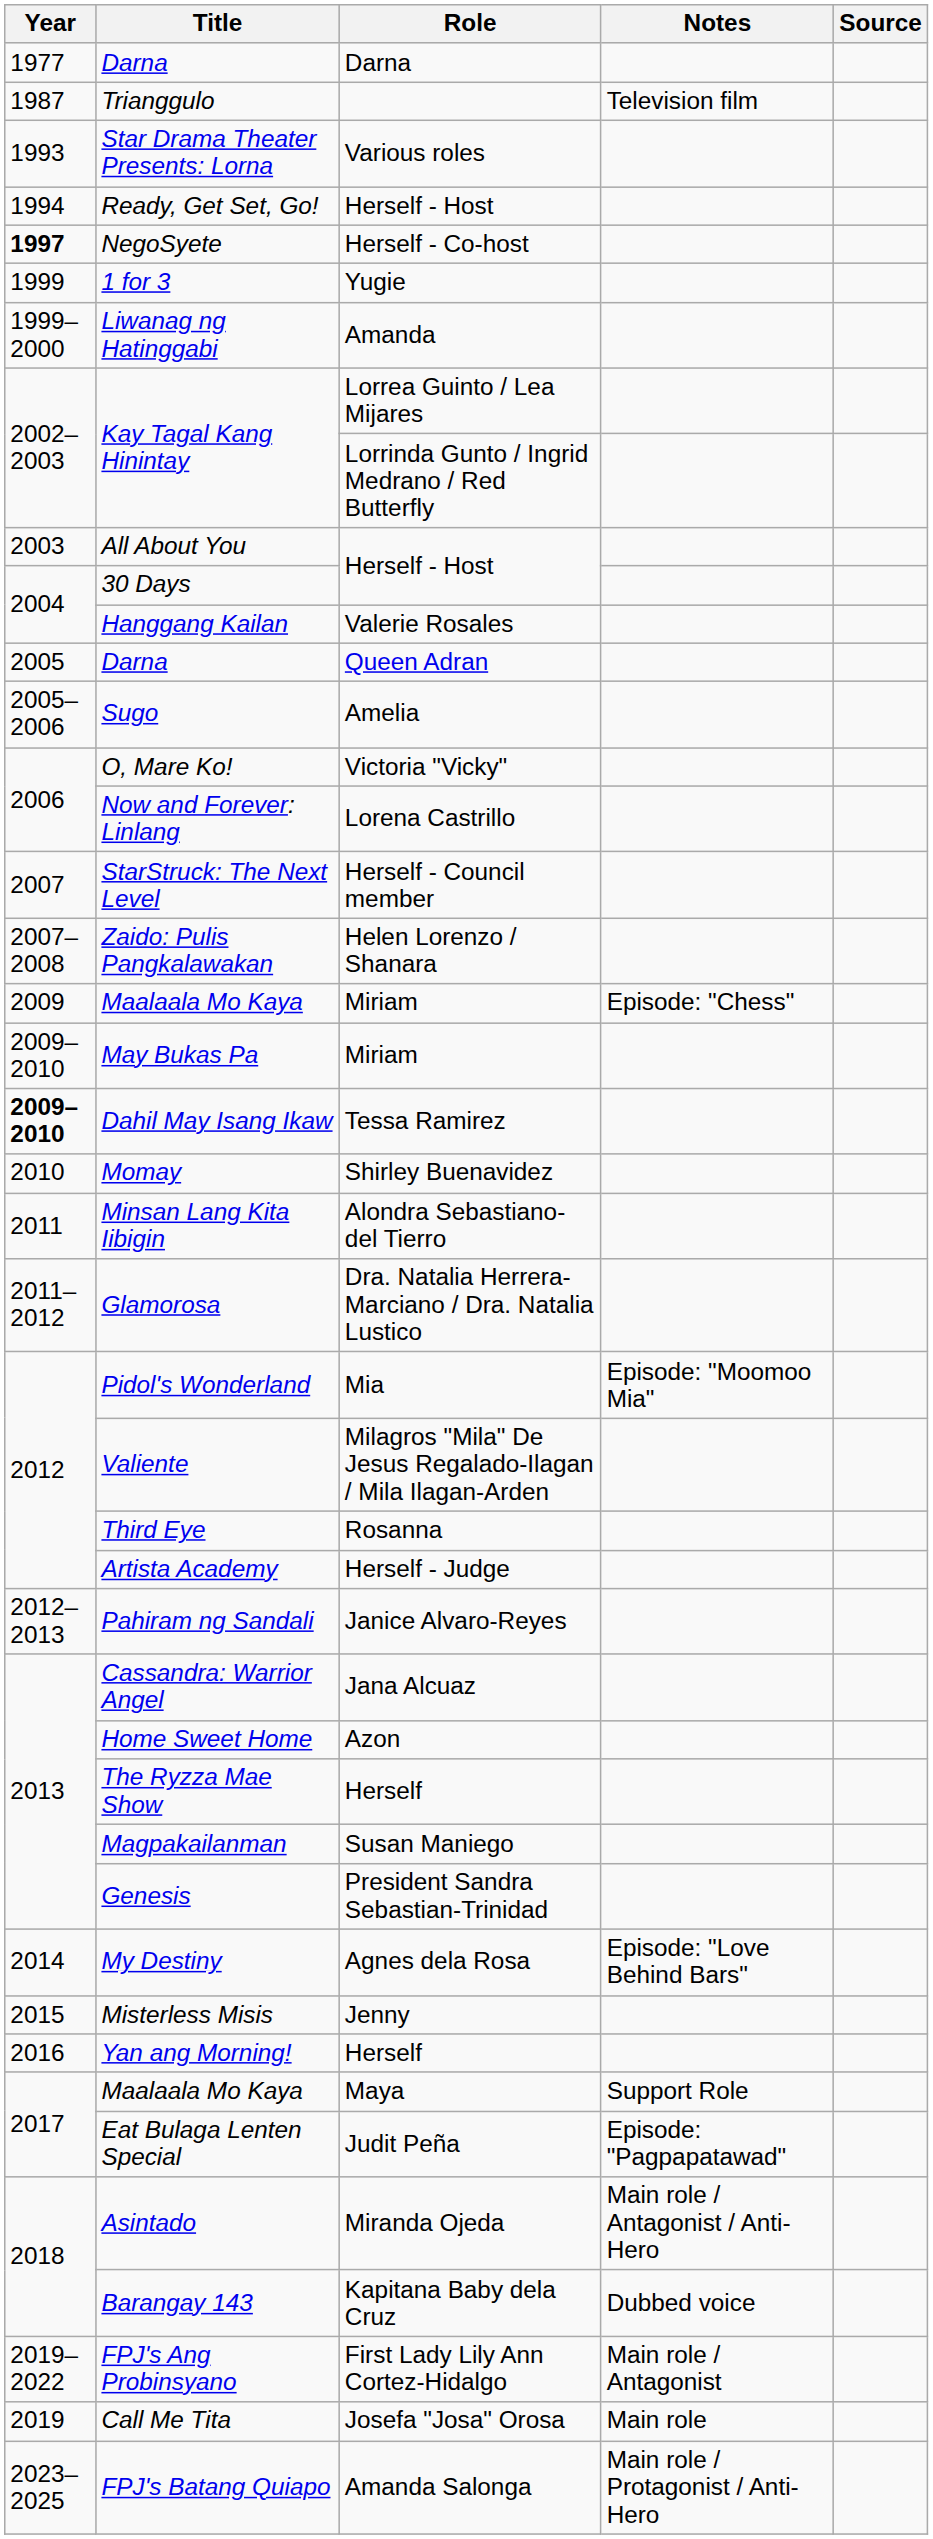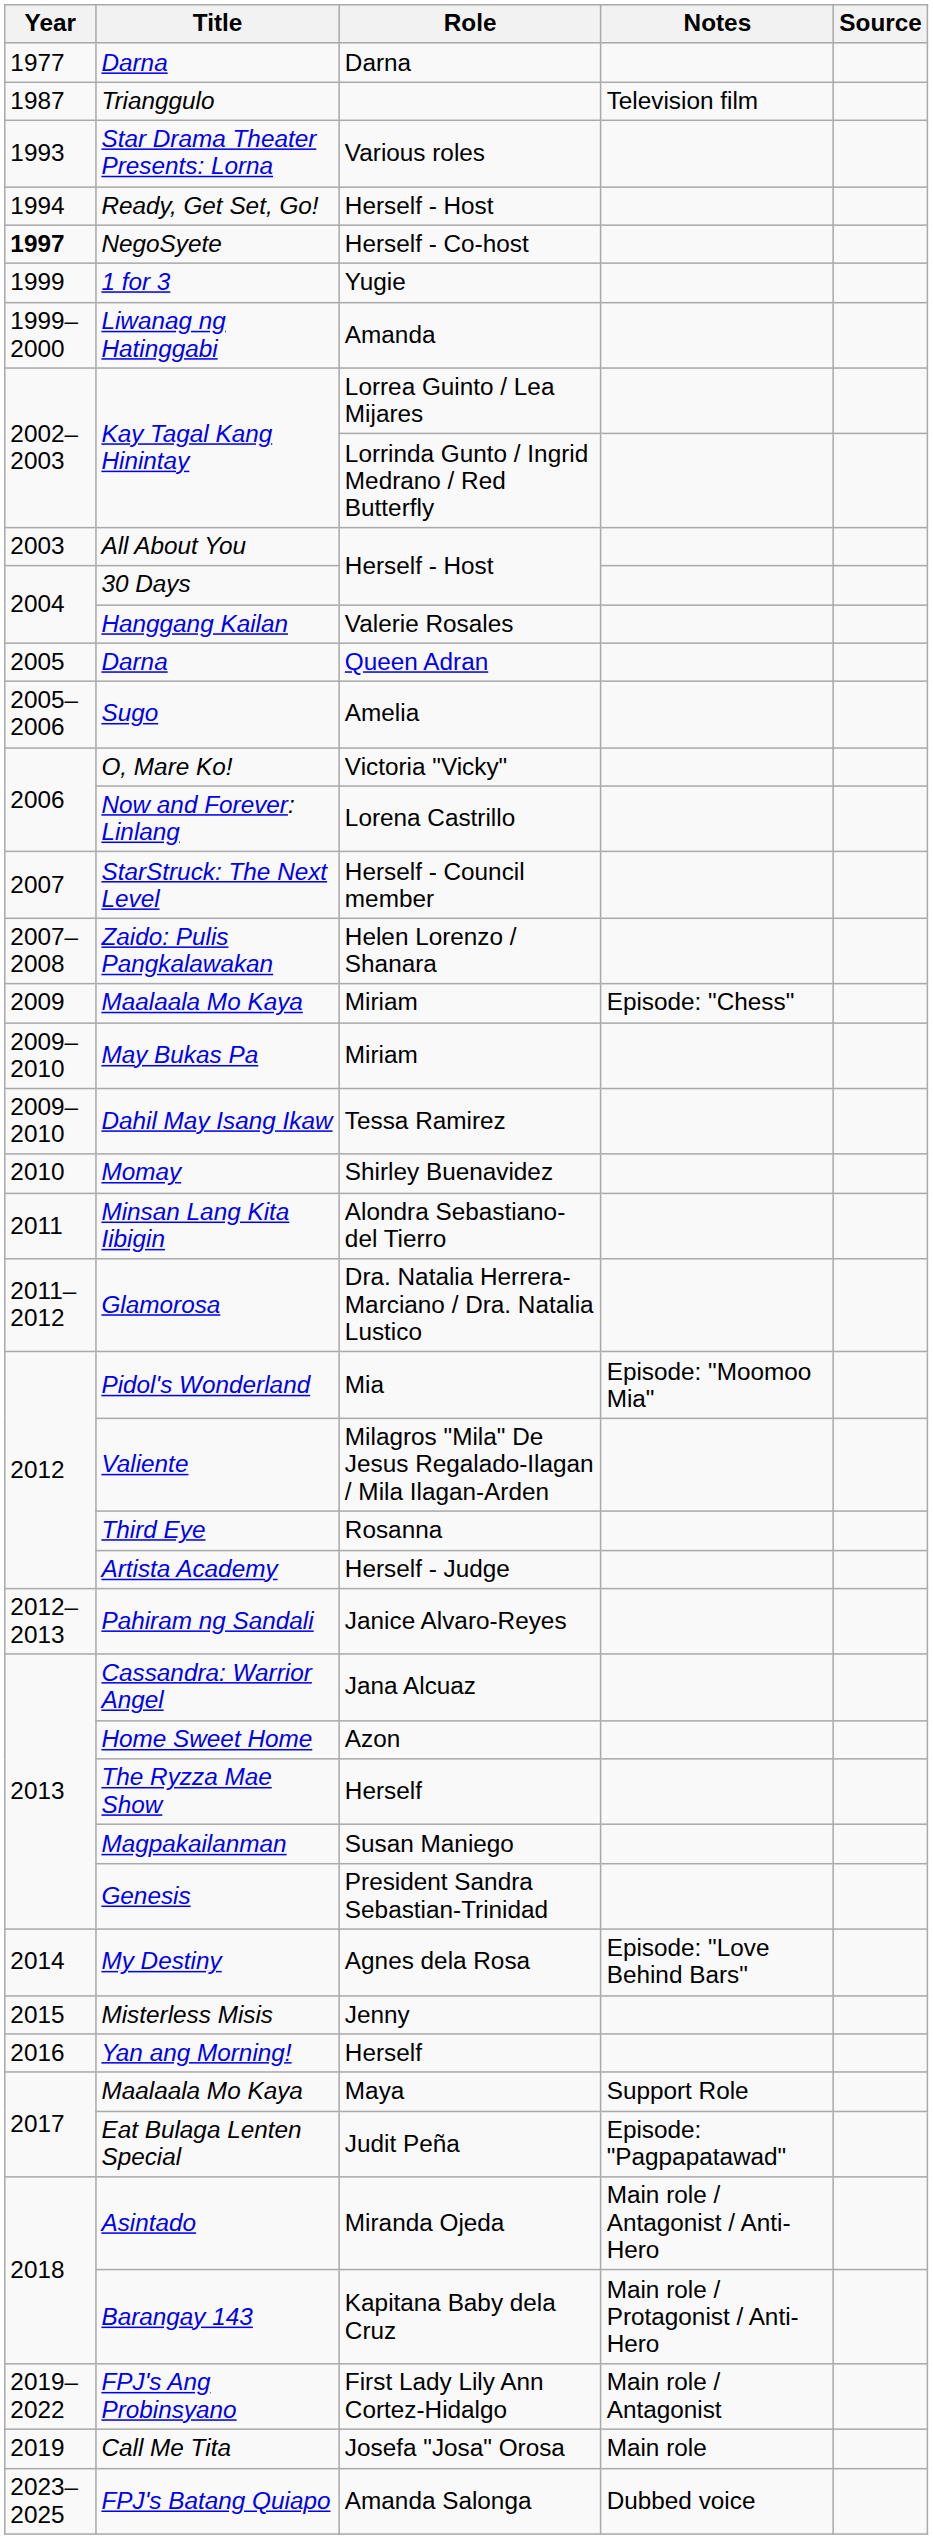Dahil May Isang Ikaw | Year: bold -> normal
Barangay 143 | Notes: Dubbed voice -> Main role / Protagonist / Anti-Hero
FPJ's Batang Quiapo | Notes: Main role / Protagonist / Anti-Hero -> Dubbed voice
